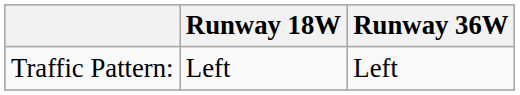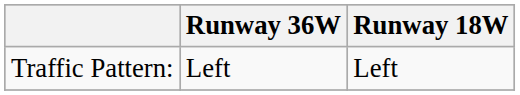columns swapped: Runway 18W <-> Runway 36W
